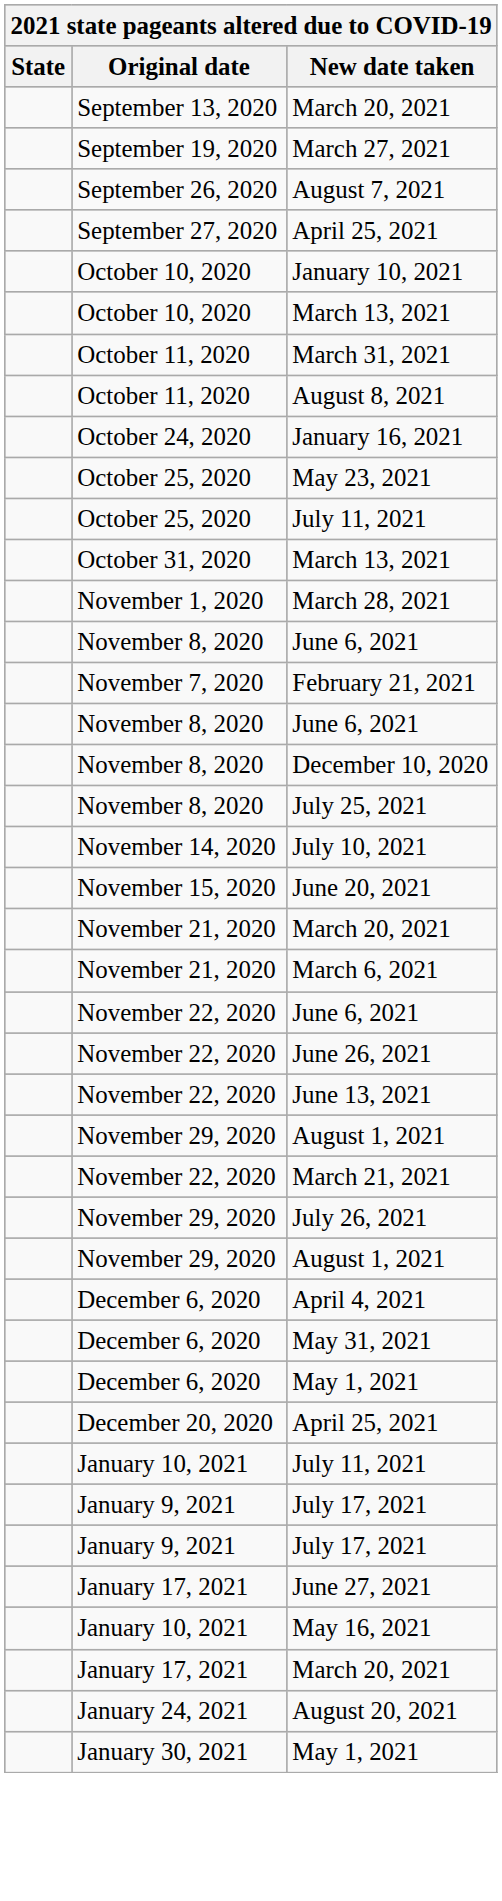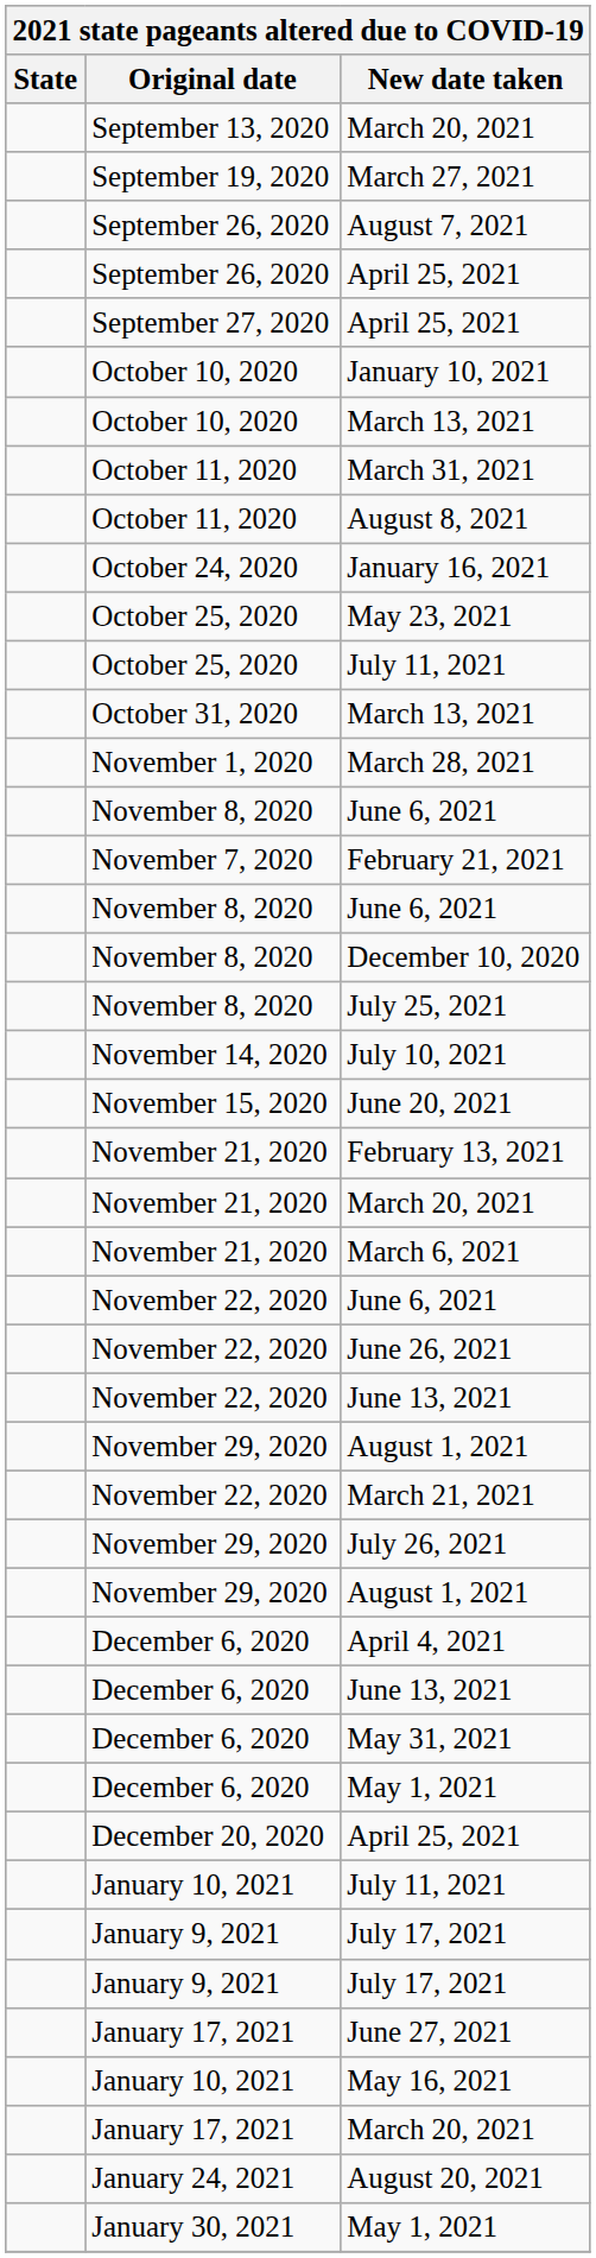+ row: September 26, 2020 | April 25, 2021
+ row: November 21, 2020 | February 13, 2021
+ row: December 6, 2020 | June 13, 2021
